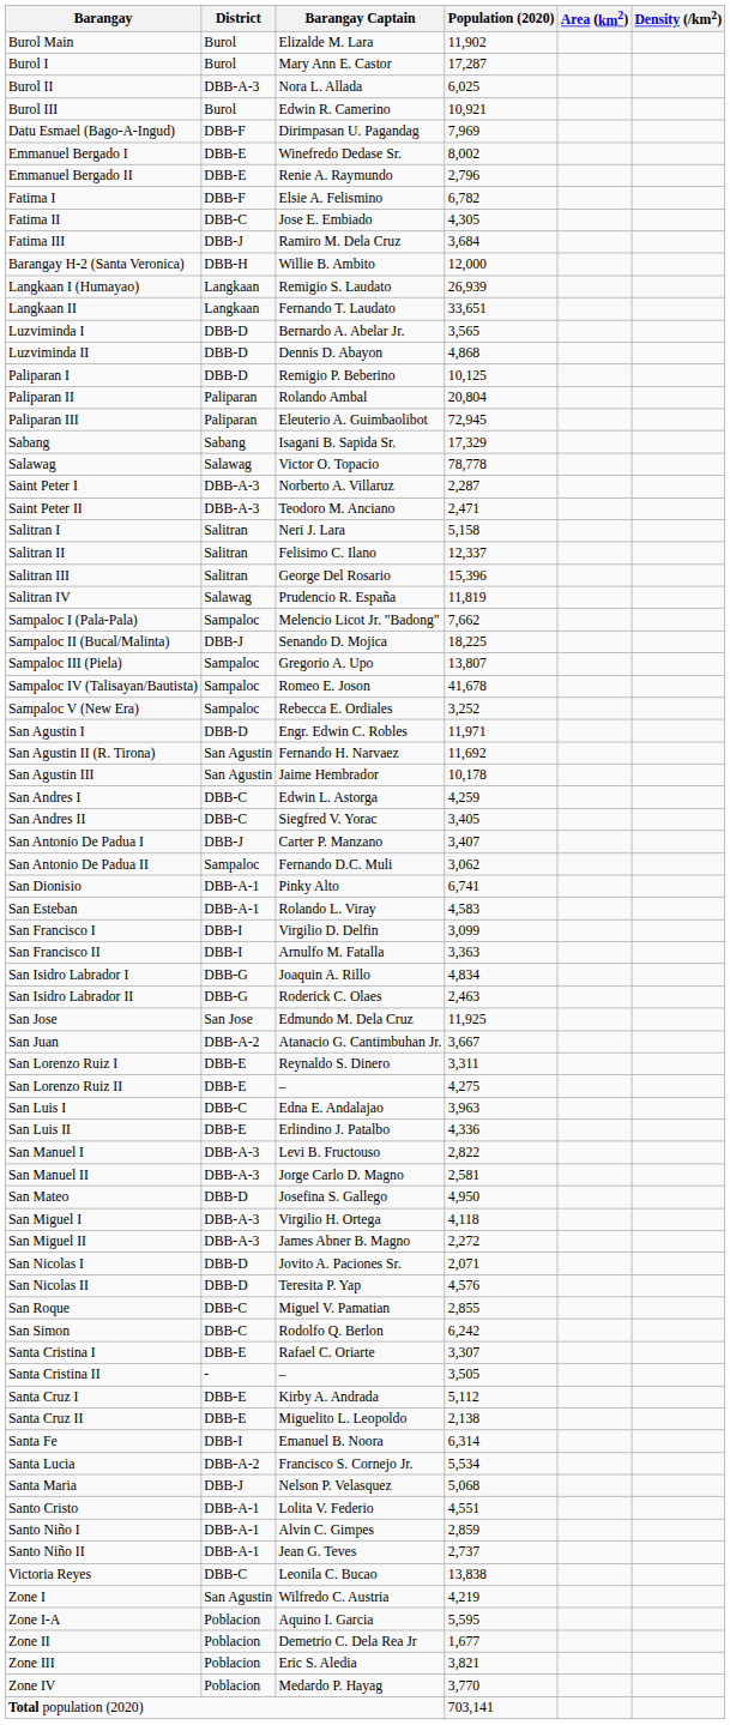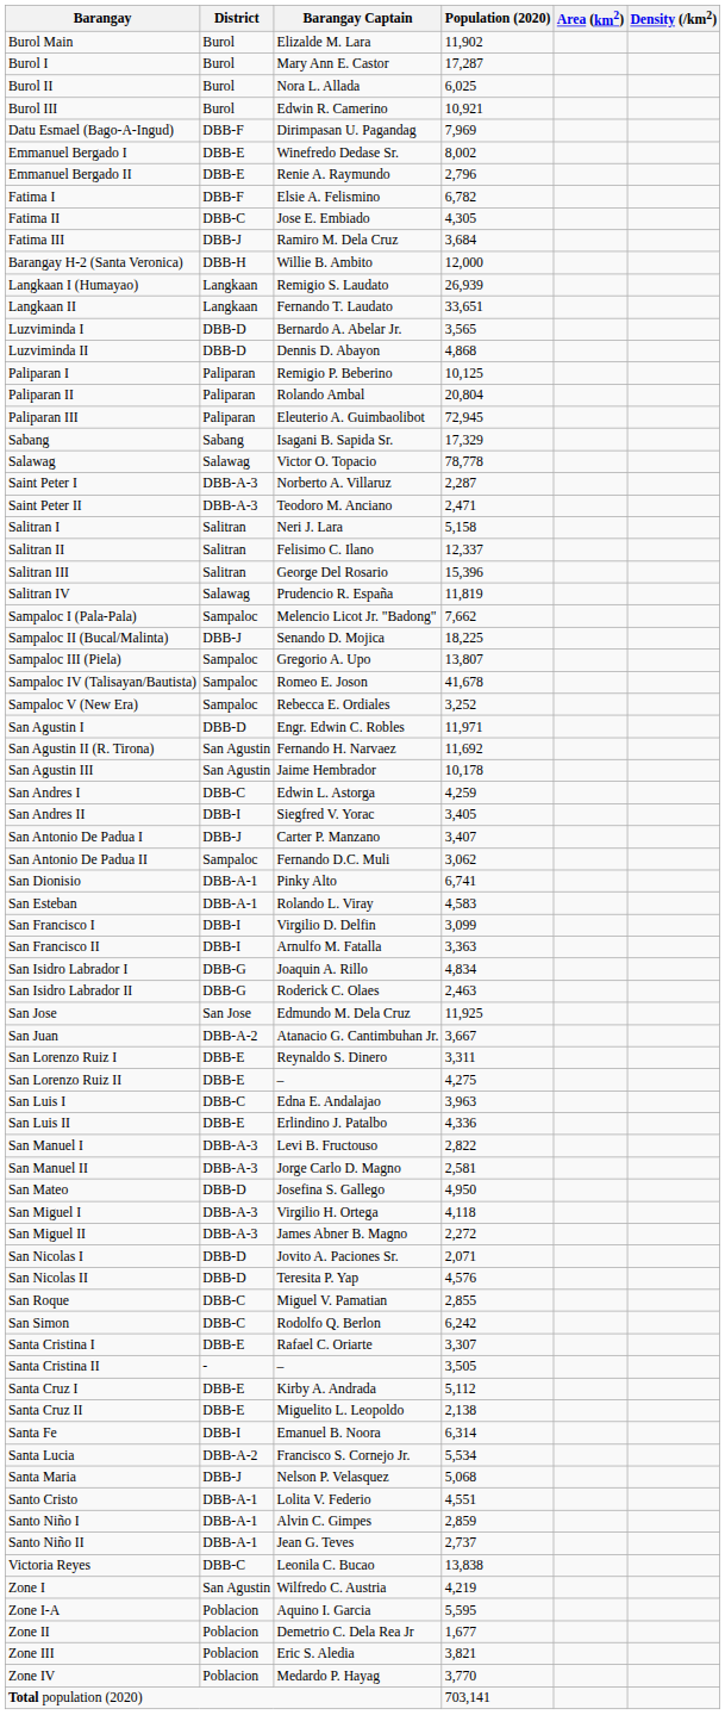Burol II | District: DBB-A-3 -> Burol
Paliparan I | District: DBB-D -> Paliparan
San Andres II | District: DBB-C -> DBB-I
